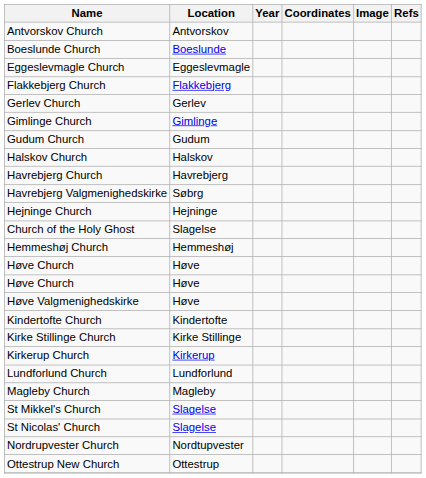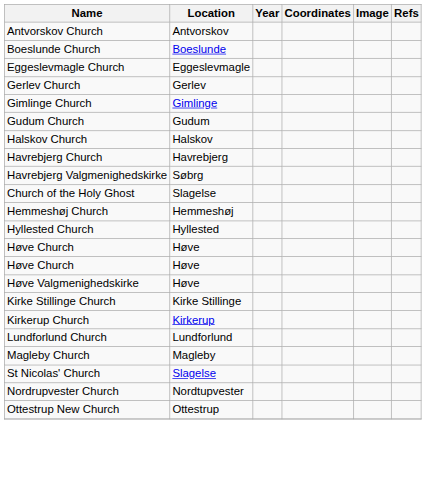- row: Flakkebjerg Church | Flakkebjerg
- row: Hejninge Church | Hejninge
+ row: Hyllested Church | Hyllested
- row: Kindertofte Church | Kindertofte
- row: St Mikkel's Church | Slagelse
